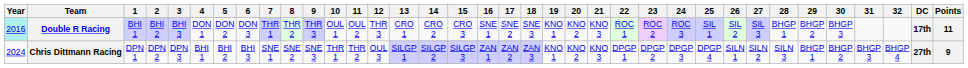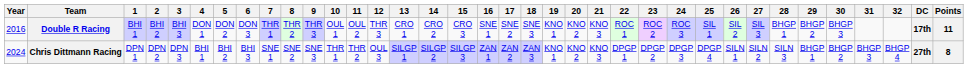Double R Racing | Year: paleturquoise background -> no background
Chris Dittmann Racing | Points: 9 -> 8
